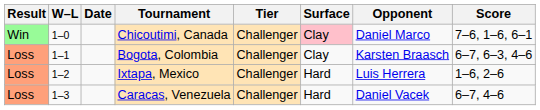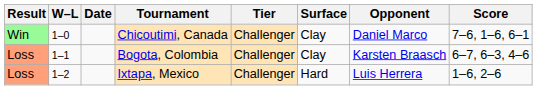Chicoutimi, Canada | Surface: pink background -> no background
- row: Loss | 1–3 | Caracas, Venezuela | Challenger | Hard | Daniel Vacek | 6–7, 4–6
